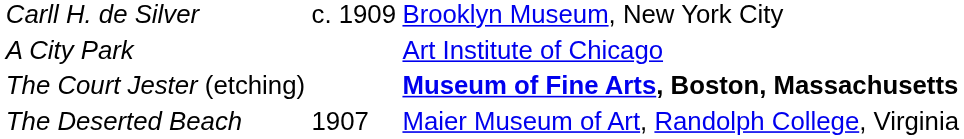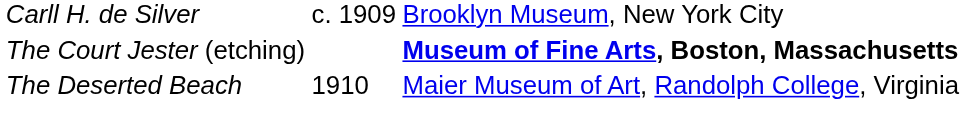- row: A City Park | Art Institute of Chicago
The Deserted Beach | column 2: 1907 -> 1910
